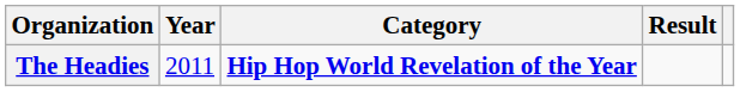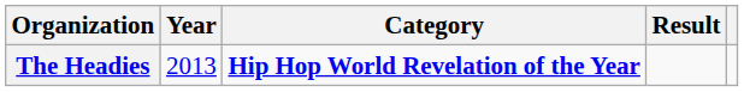The Headies | Year: 2011 -> 2013
